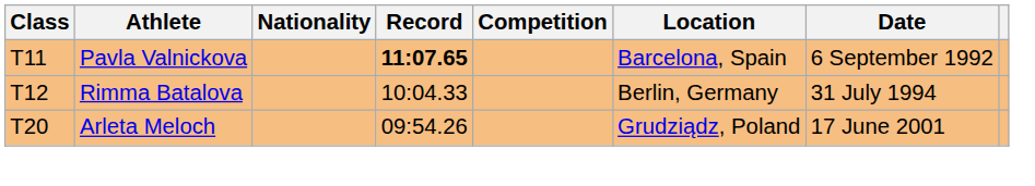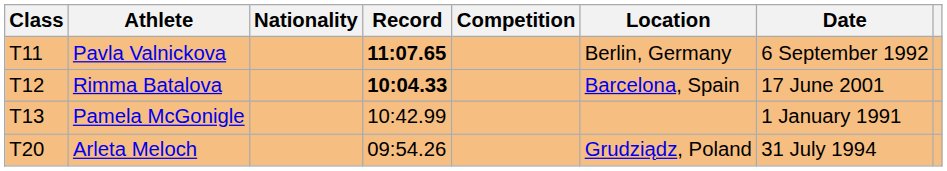Pavla Valnickova | Location: Barcelona, Spain -> Berlin, Germany
Rimma Batalova | Record: normal -> bold
Rimma Batalova | Location: Berlin, Germany -> Barcelona, Spain
Rimma Batalova | Date: 31 July 1994 -> 17 June 2001
+ row: T13 | Pamela McGonigle | 10:42.99 | 1 January 1991
Arleta Meloch | Date: 17 June 2001 -> 31 July 1994
